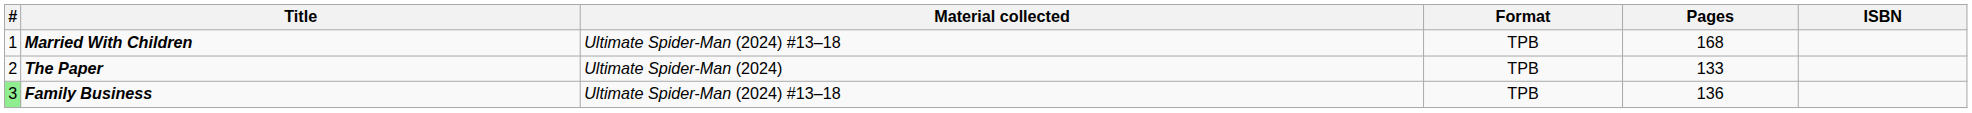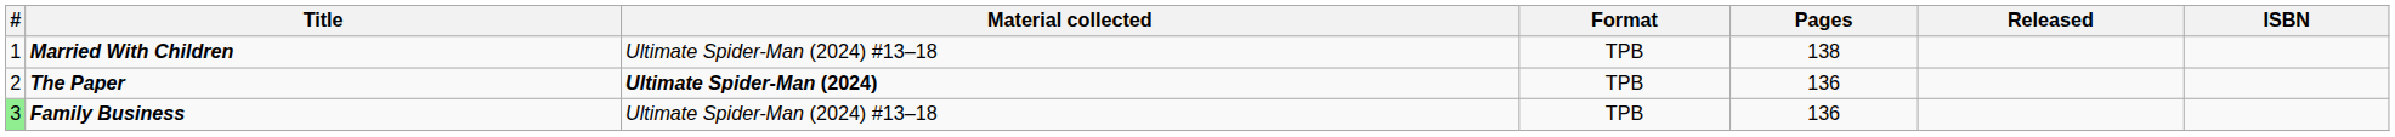+ column: Released
Married With Children | Pages: 168 -> 138
The Paper | Material collected: normal -> bold
The Paper | Pages: 133 -> 136
